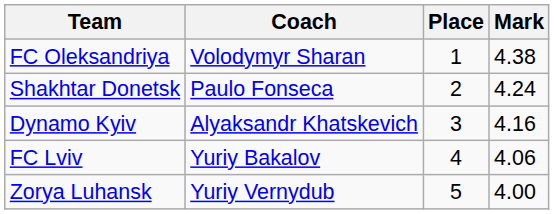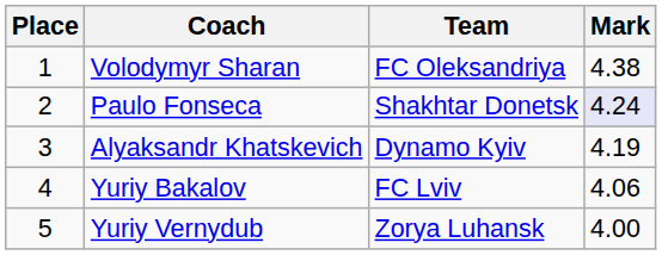columns swapped: Place <-> Team
Paulo Fonseca | Mark: no background -> lavender background
Alyaksandr Khatskevich | Mark: 4.16 -> 4.19
